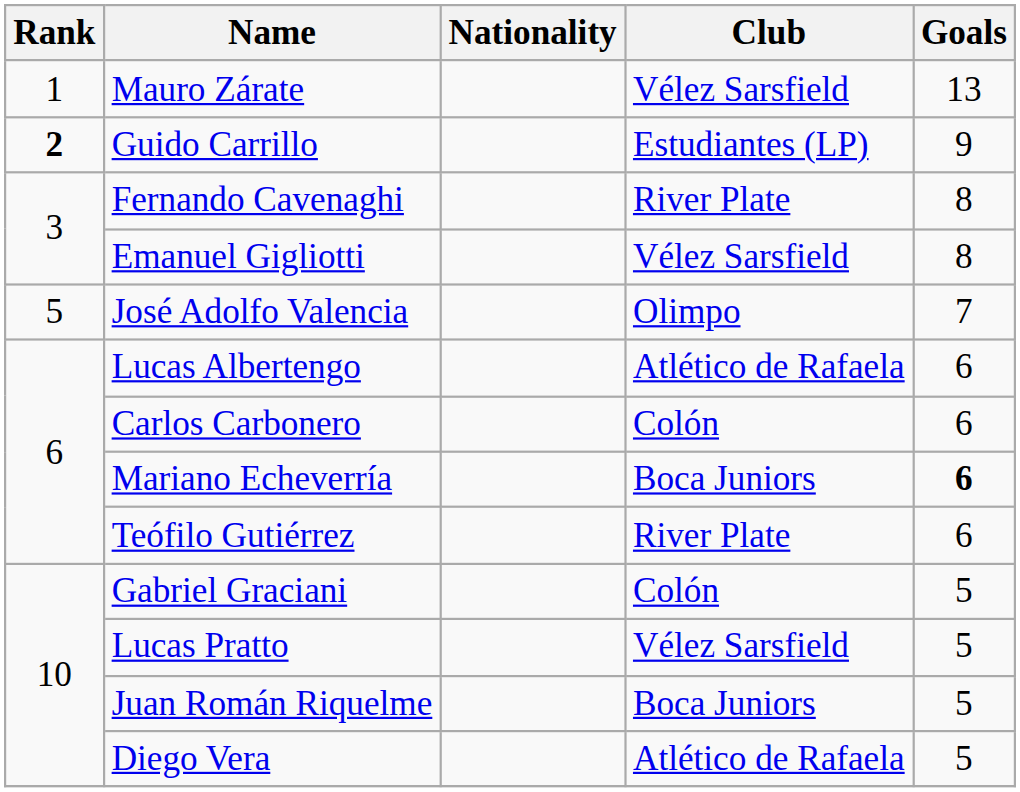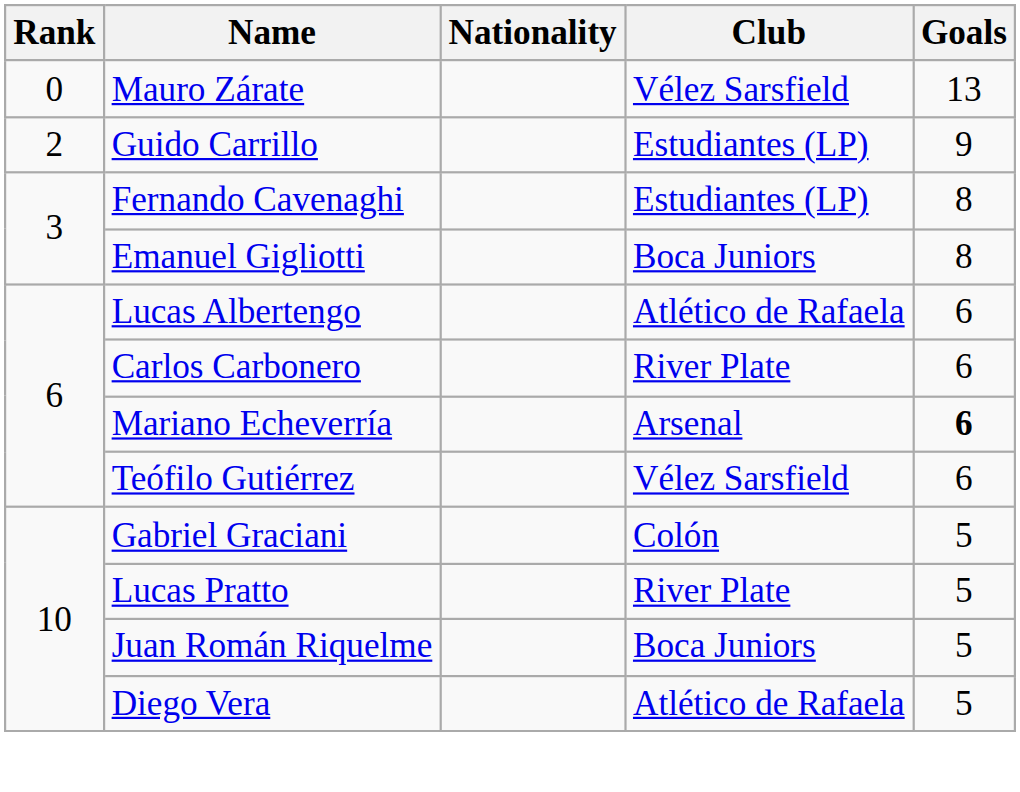Mauro Zárate | Rank: 1 -> 0
Guido Carrillo | Rank: bold -> normal
Fernando Cavenaghi | Club: River Plate -> Estudiantes (LP)
Emanuel Gigliotti | Club: Vélez Sarsfield -> Boca Juniors
- row: 5 | José Adolfo Valencia | Olimpo | 7
Carlos Carbonero | Club: Colón -> River Plate
Mariano Echeverría | Club: Boca Juniors -> Arsenal
Teófilo Gutiérrez | Club: River Plate -> Vélez Sarsfield
Lucas Pratto | Club: Vélez Sarsfield -> River Plate
